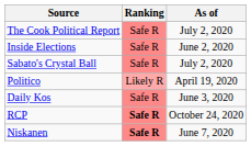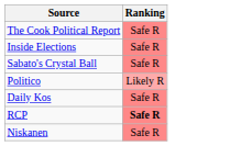- column: As of | July 2, 2020 | June 2, 2020 | July 2, 2020 | April 19, 2020 | June 3, 2020 | October 24, 2020 | June 7, 2020
Niskanen | Ranking: bold -> normal
